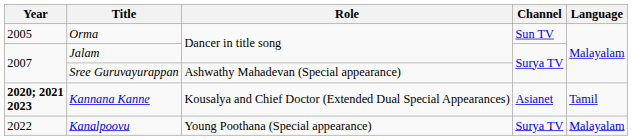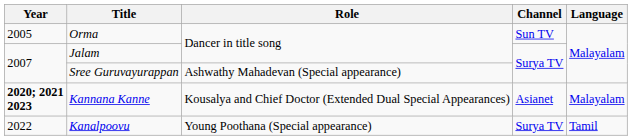Kannana Kanne | Language: Tamil -> Malayalam
Kanalpoovu | Language: Malayalam -> Tamil
